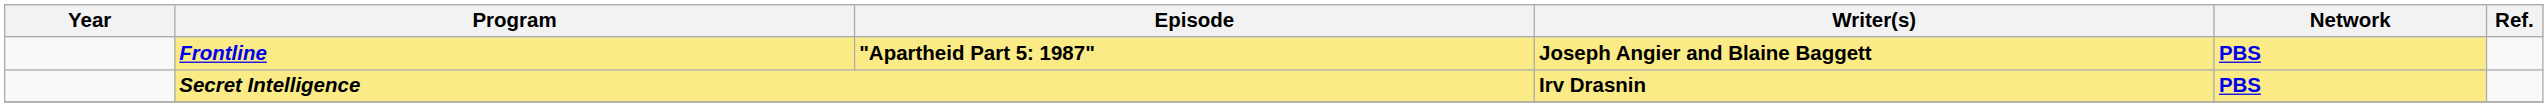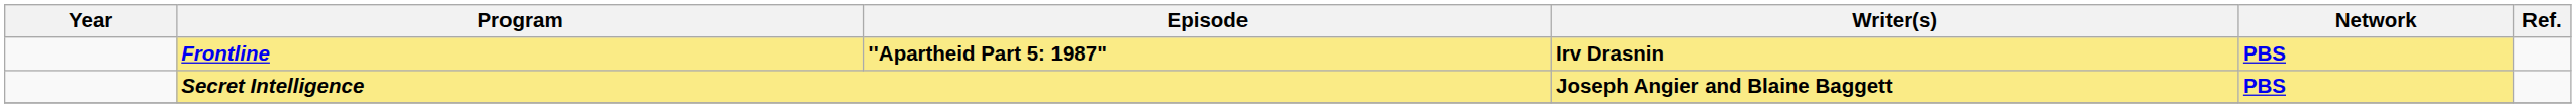Frontline | Writer(s): Joseph Angier and Blaine Baggett -> Irv Drasnin
Secret Intelligence | Writer(s): Irv Drasnin -> Joseph Angier and Blaine Baggett
